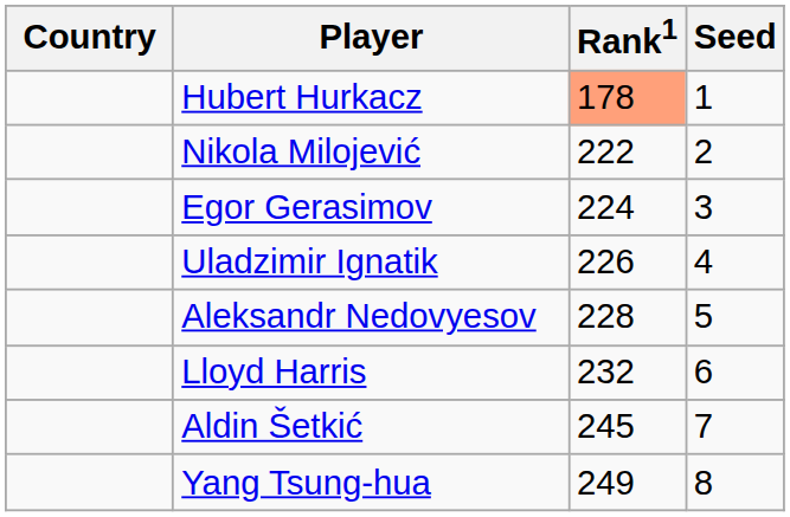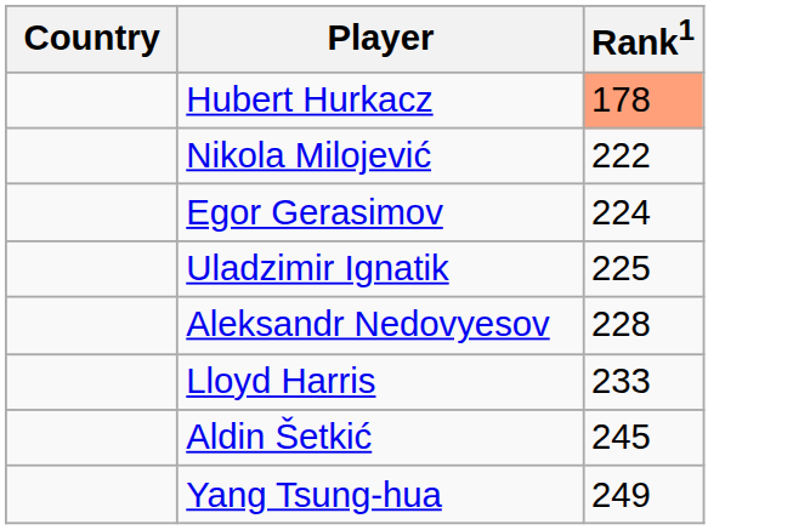- column: Seed | 1 | 2 | 3 | 4 | 5 | 6 | 7 | 8
Uladzimir Ignatik | Rank1: 226 -> 225
Lloyd Harris | Rank1: 232 -> 233
